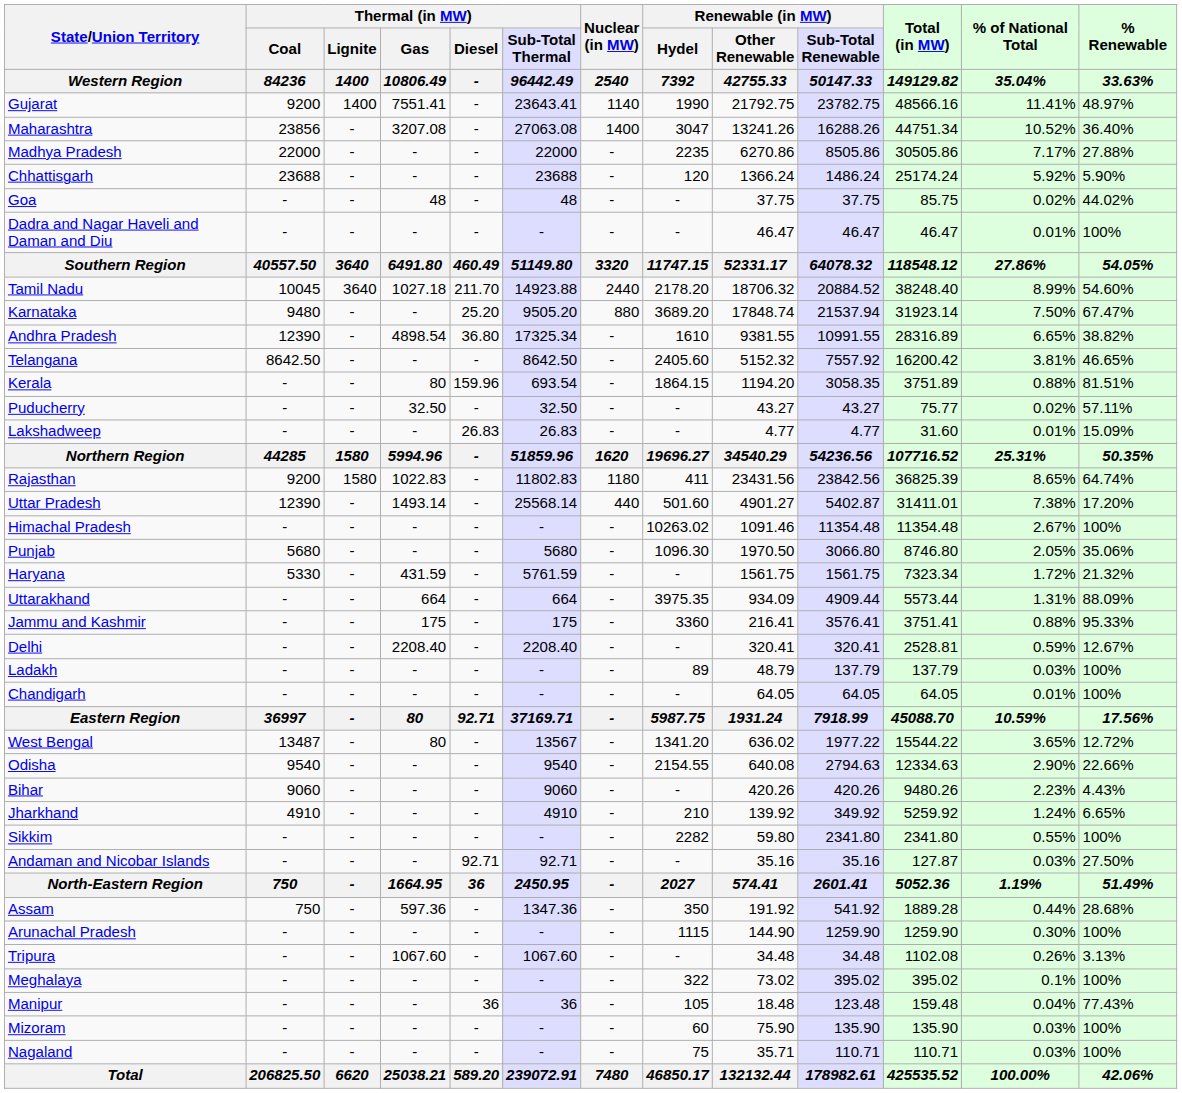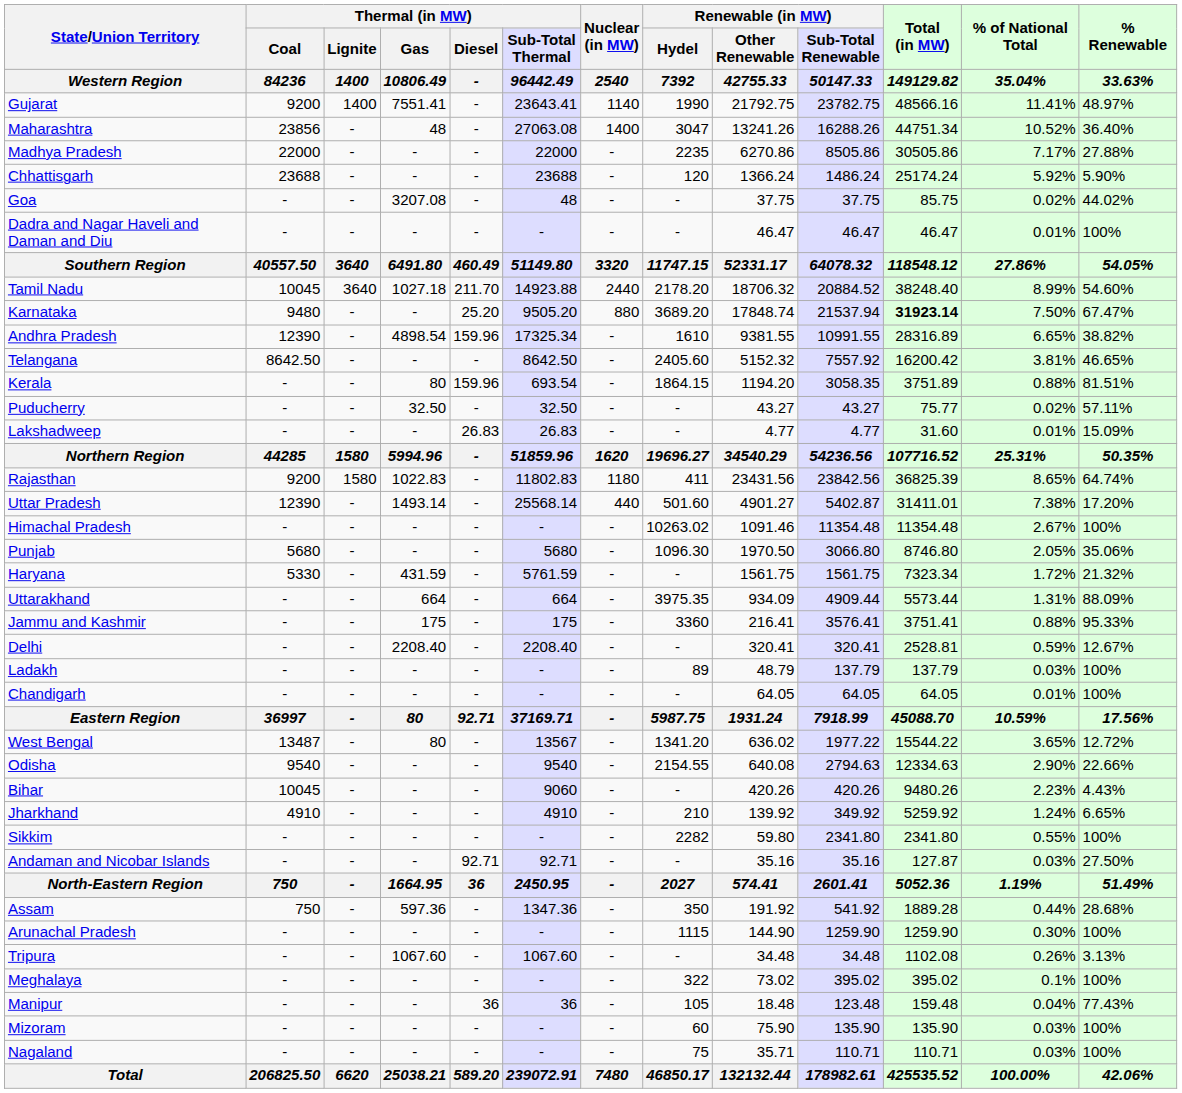Maharashtra | Thermal (in MW) / Gas / 10806.49: 3207.08 -> 48
Goa | Thermal (in MW) / Gas / 10806.49: 48 -> 3207.08
Karnataka | Total (in MW) / 149129.82: normal -> bold
Andhra Pradesh | Thermal (in MW) / Diesel / -: 36.80 -> 159.96
Bihar | Thermal (in MW) / Coal / 84236: 9060 -> 10045
